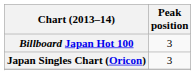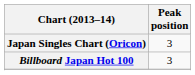rows swapped: Japan Singles Chart (Oricon) <-> Billboard Japan Hot 100
